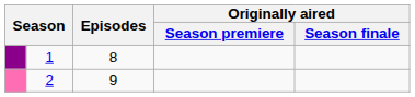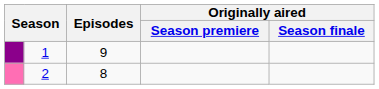1 | Episodes: 8 -> 9
2 | Episodes: 9 -> 8
